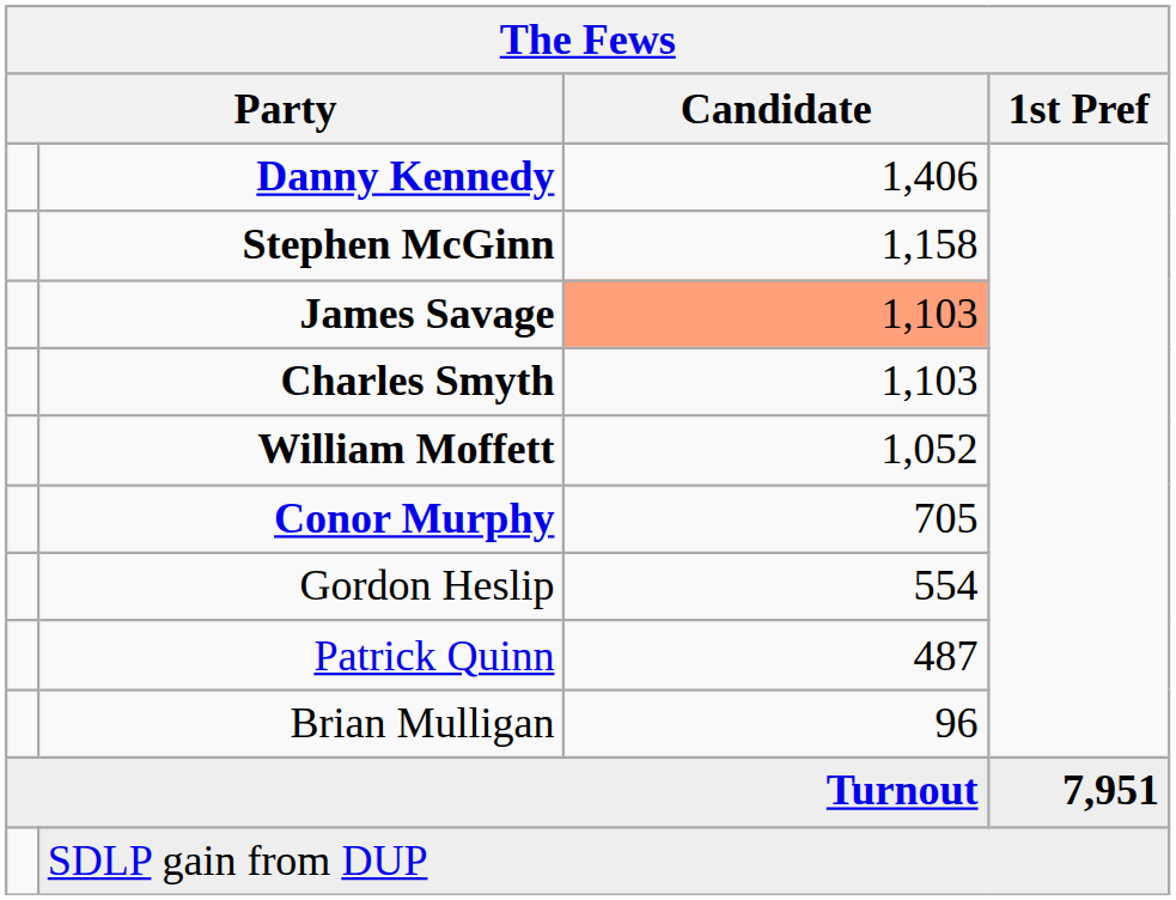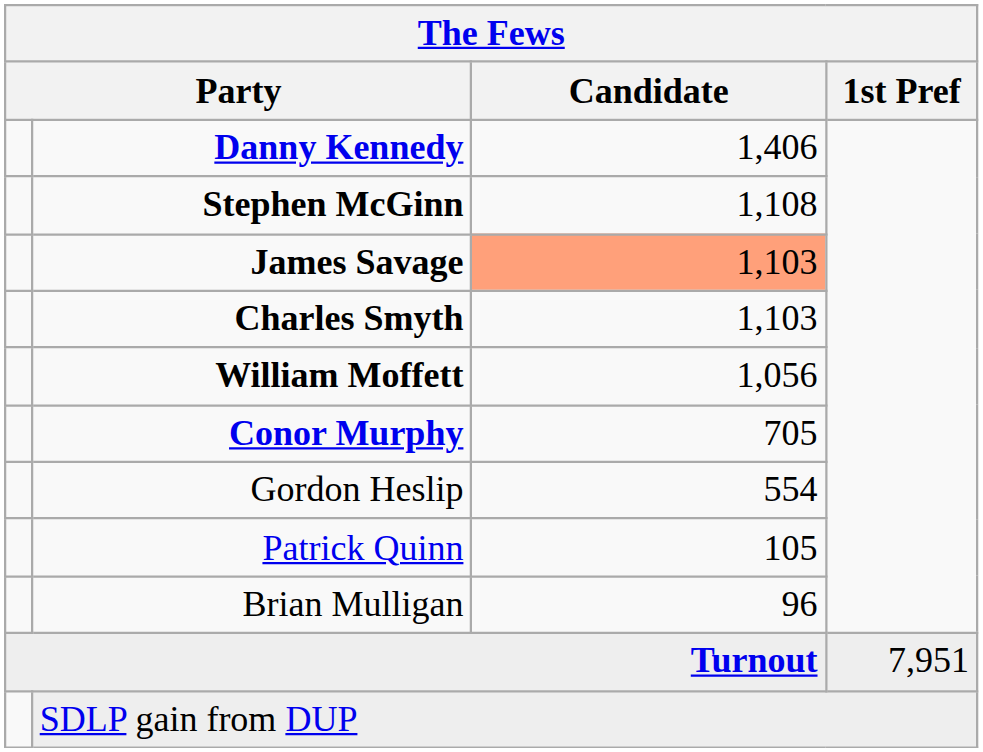Stephen McGinn | Candidate: 1,158 -> 1,108
William Moffett | Candidate: 1,052 -> 1,056
Patrick Quinn | Candidate: 487 -> 105
Turnout | 1st Pref: bold -> normal
